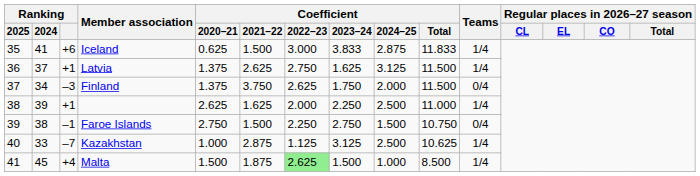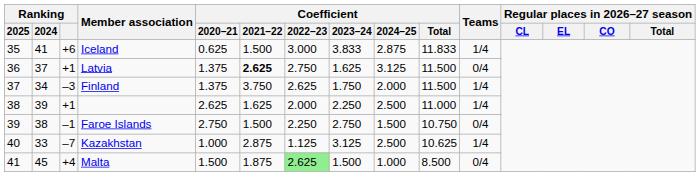Latvia | Coefficient / 2021–22: normal -> bold
Latvia | Teams: 1/4 -> 0/4
Finland | Teams: 0/4 -> 1/4
Malta | Teams: 1/4 -> 0/4
